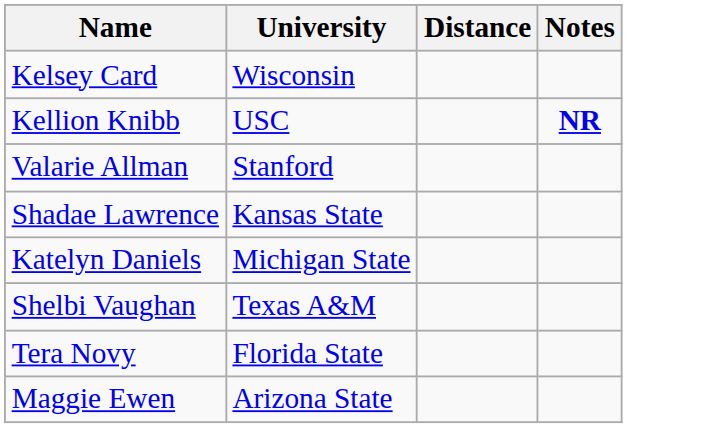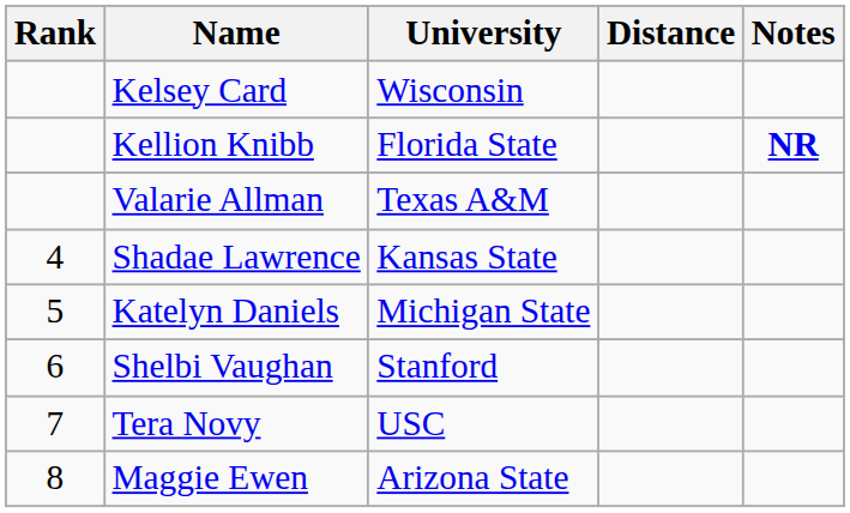+ column: Rank | 4 | 5 | 6 | 7 | 8
Kellion Knibb | University: USC -> Florida State
Valarie Allman | University: Stanford -> Texas A&M
Shelbi Vaughan | University: Texas A&M -> Stanford
Tera Novy | University: Florida State -> USC
